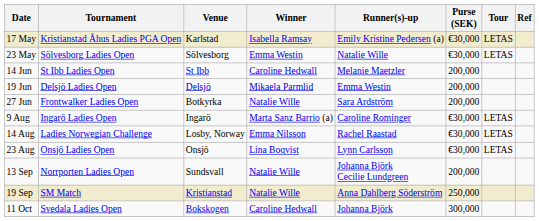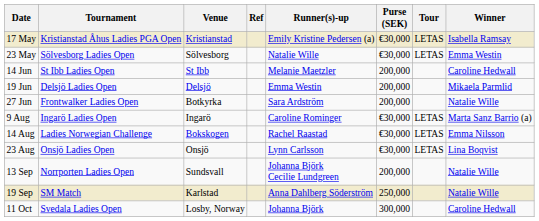columns swapped: Winner <-> Ref
17 May | Venue: Karlstad -> Kristianstad
14 Aug | Venue: Losby, Norway -> Bokskogen
19 Sep | Venue: Kristianstad -> Karlstad
11 Oct | Venue: Bokskogen -> Losby, Norway
